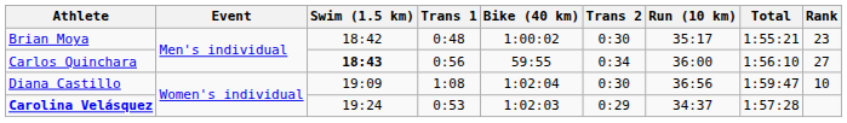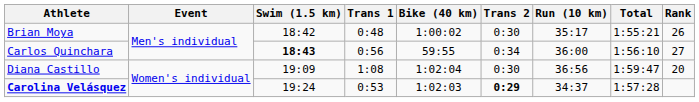Brian Moya | Rank: 23 -> 26
Diana Castillo | Rank: 10 -> 20
Carolina Velásquez | Trans 2: normal -> bold
